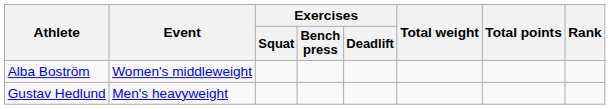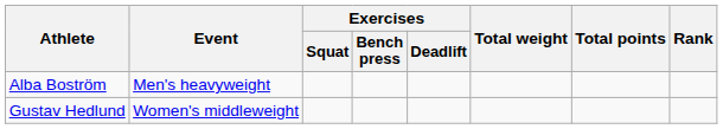Alba Boström | Event: Women's middleweight -> Men's heavyweight
Gustav Hedlund | Event: Men's heavyweight -> Women's middleweight
